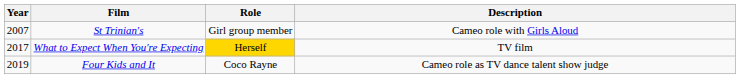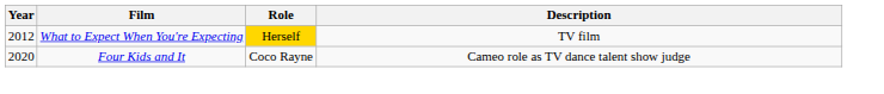- row: 2007 | St Trinian's | Girl group member | Cameo role with Girls Aloud
What to Expect When You're Expecting | Year: 2017 -> 2012
Four Kids and It | Year: 2019 -> 2020
